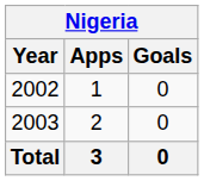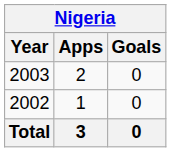rows swapped: 2002 <-> 2003
